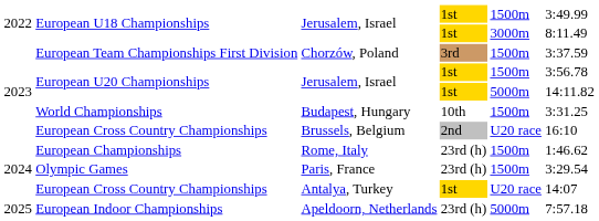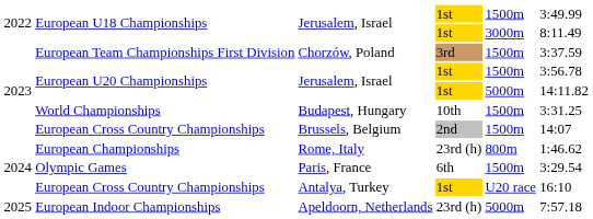European Cross Country Championships / Brussels, Belgium | column 5: U20 race -> 1500m
European Cross Country Championships / Brussels, Belgium | column 6: 16:10 -> 14:07
European Championships | column 5: 1500m -> 800m
Olympic Games | column 4: 23rd (h) -> 6th
European Cross Country Championships / Antalya, Turkey | column 6: 14:07 -> 16:10
